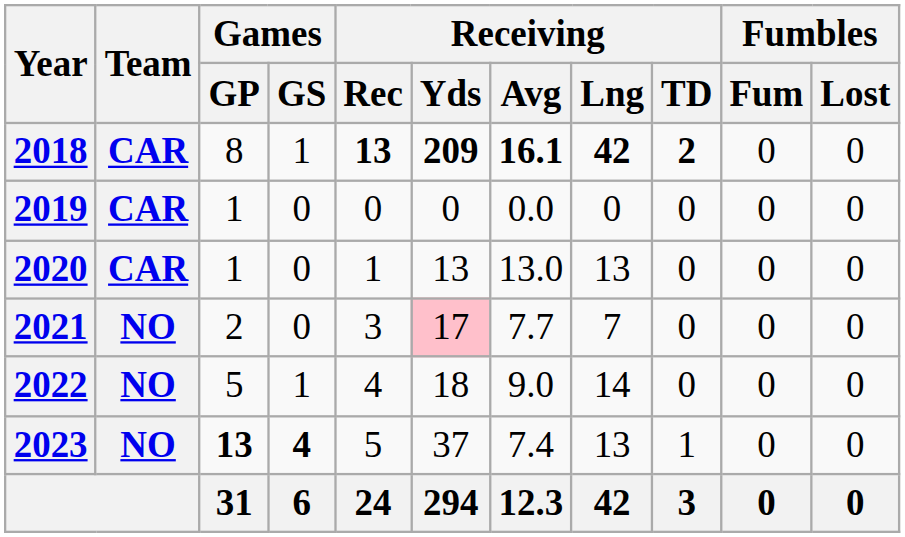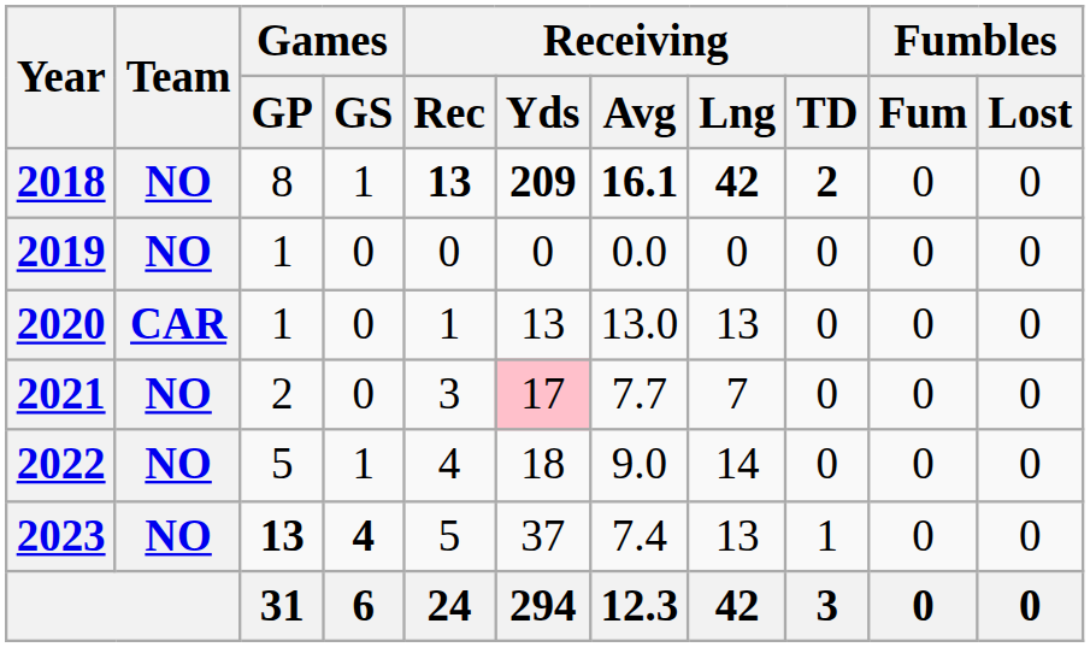2018 | Team: CAR -> NO
2019 | Team: CAR -> NO
